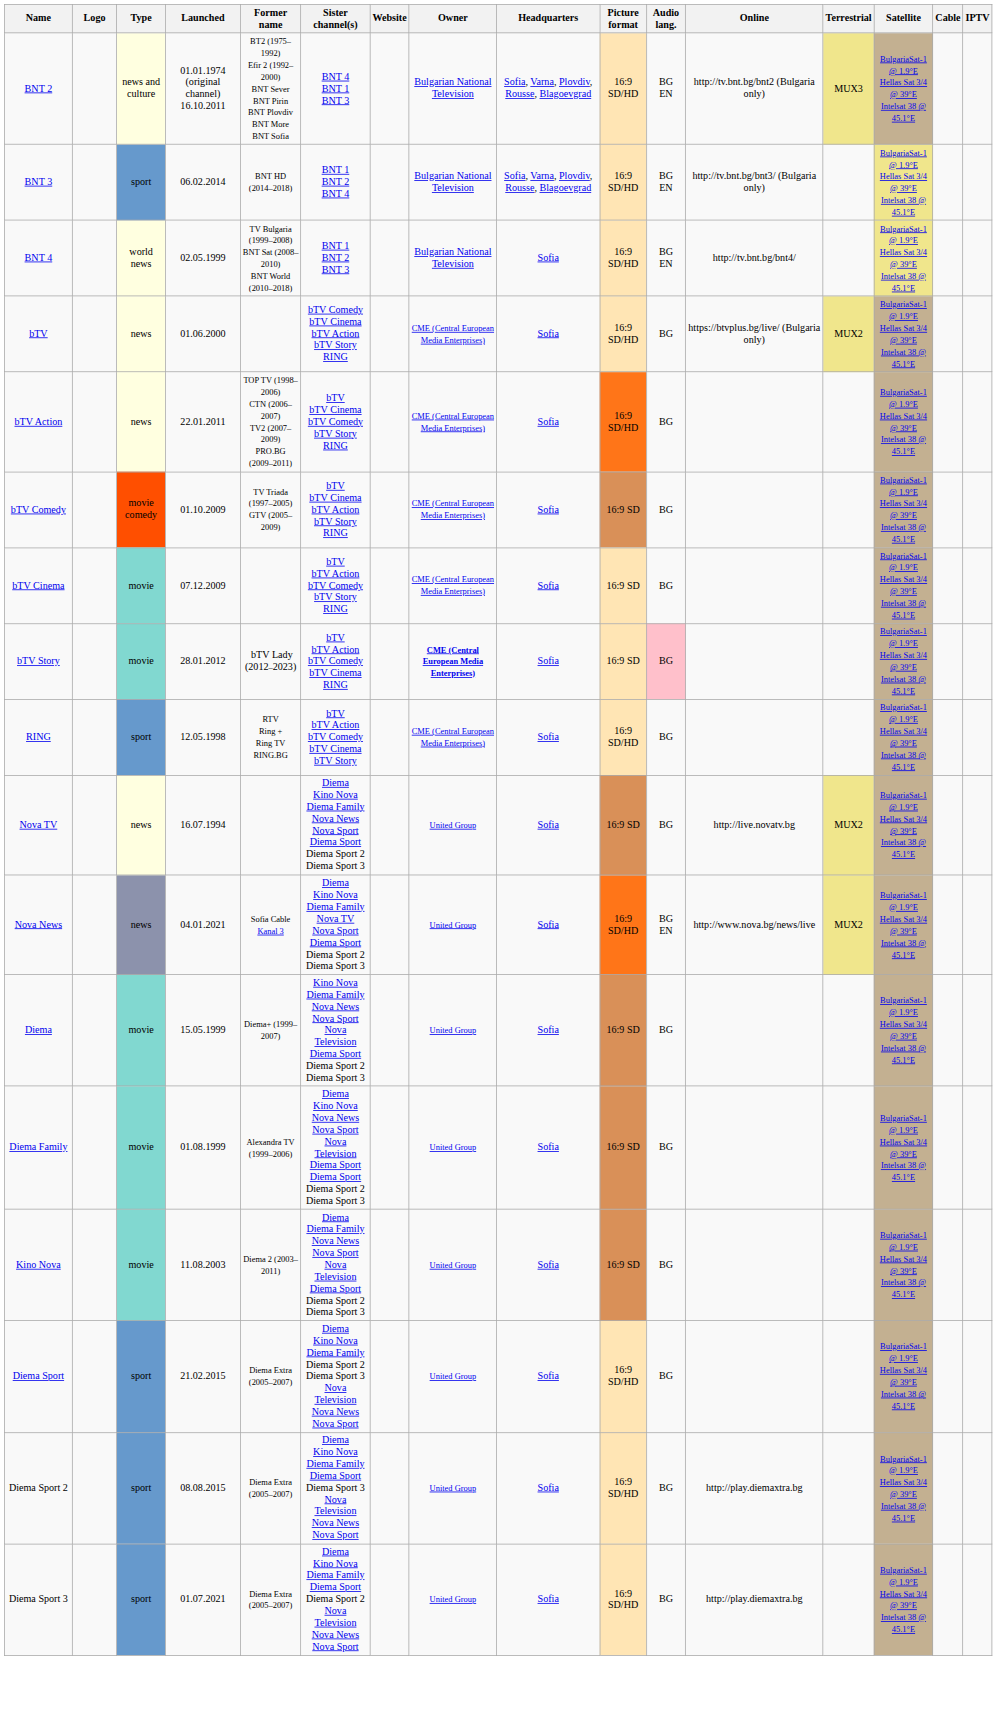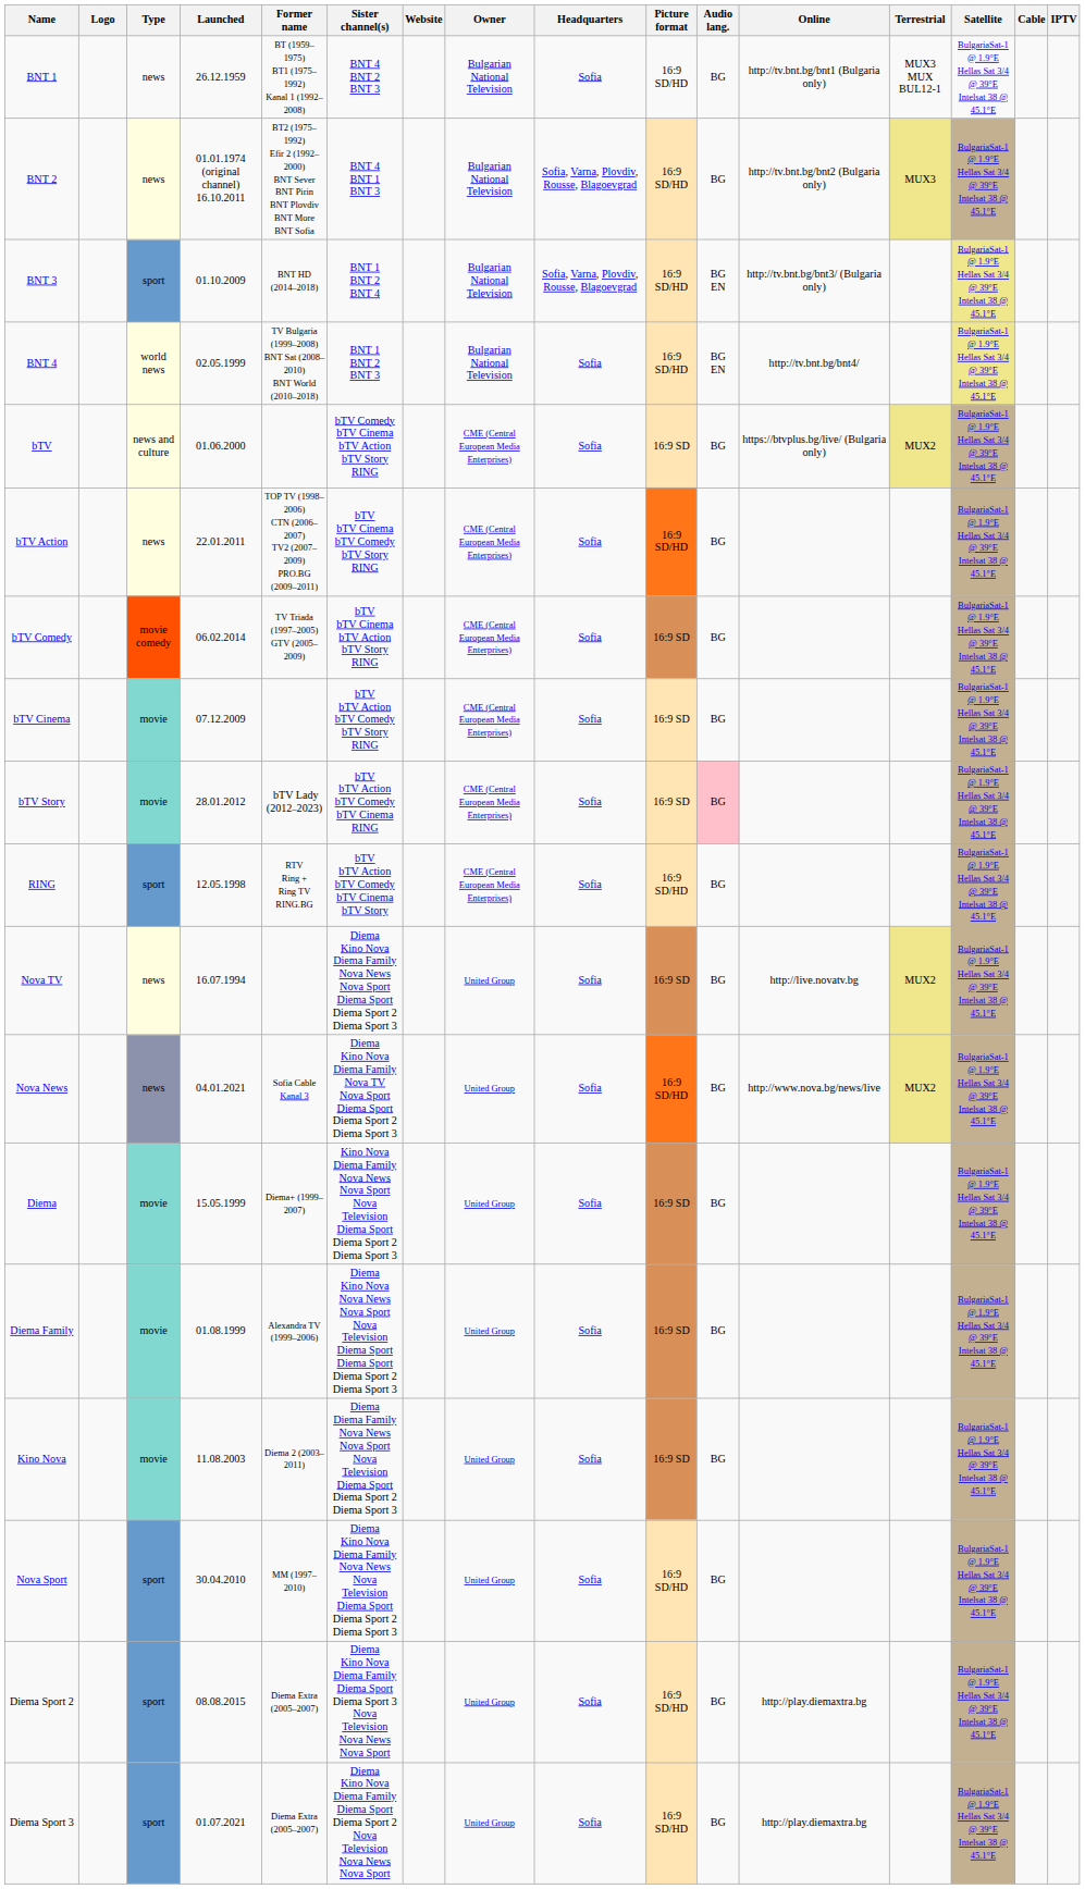+ row: BNT 1 | news | 26.12.1959 | BT (1959–1975) BT1 (1975–1992) Kanal 1 (1992–2008) | BNT 4 BNT 2 BNT 3 | Bulgarian National Television | Sofia | 16:9 SD/HD | BG | http://tv.bnt.bg/bnt1 (Bulgaria only) | MUX3 MUX BUL12-1 | BulgariaSat-1 @ 1.9°E Hellas Sat 3/4 @ 39°E Intelsat 38 @ 45.1°E
BNT 2 | Type: news and culture -> news
BNT 2 | Audio lang.: BG ЕN -> BG
BNT 3 | Launched: 06.02.2014 -> 01.10.2009
bTV | Type: news -> news and culture
bTV | Picture format: 16:9 SD/HD -> 16:9 SD
bTV Comedy | Launched: 01.10.2009 -> 06.02.2014
bTV Story | Owner: bold -> normal
Nova News | Audio lang.: BG ЕN -> BG
+ row: Nova Sport | sport | 30.04.2010 | ММ (1997–2010) | Diema Kino Nova Diema Family Nova News Nova Television Diema Sport Diema Sport 2 Diema Sport 3 | United Group | Sofia | 16:9 SD/HD | BG | BulgariaSat-1 @ 1.9°E Hellas Sat 3/4 @ 39°E Intelsat 38 @ 45.1°E
- row: Diema Sport | sport | 21.02.2015 | Diema Extra (2005–2007) | Diema Kino Nova Diema Family Diema Sport 2 Diema Sport 3 Nova Television Nova News Nova Sport | United Group | Sofia | 16:9 SD/HD | BG | BulgariaSat-1 @ 1.9°E Hellas Sat 3/4 @ 39°E Intelsat 38 @ 45.1°E
